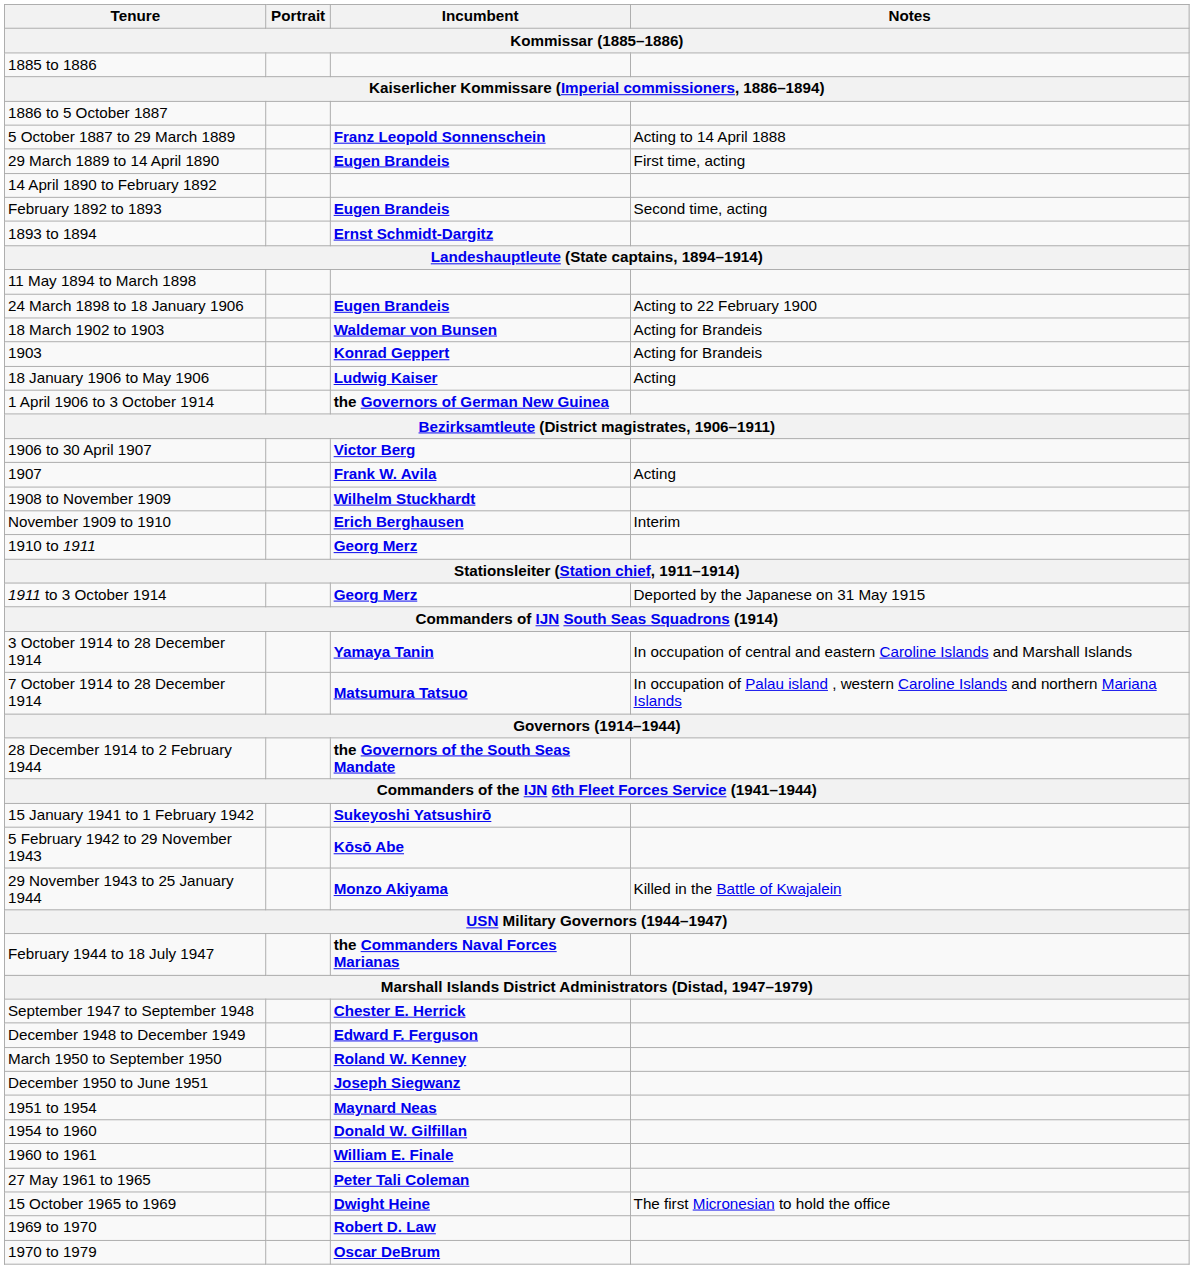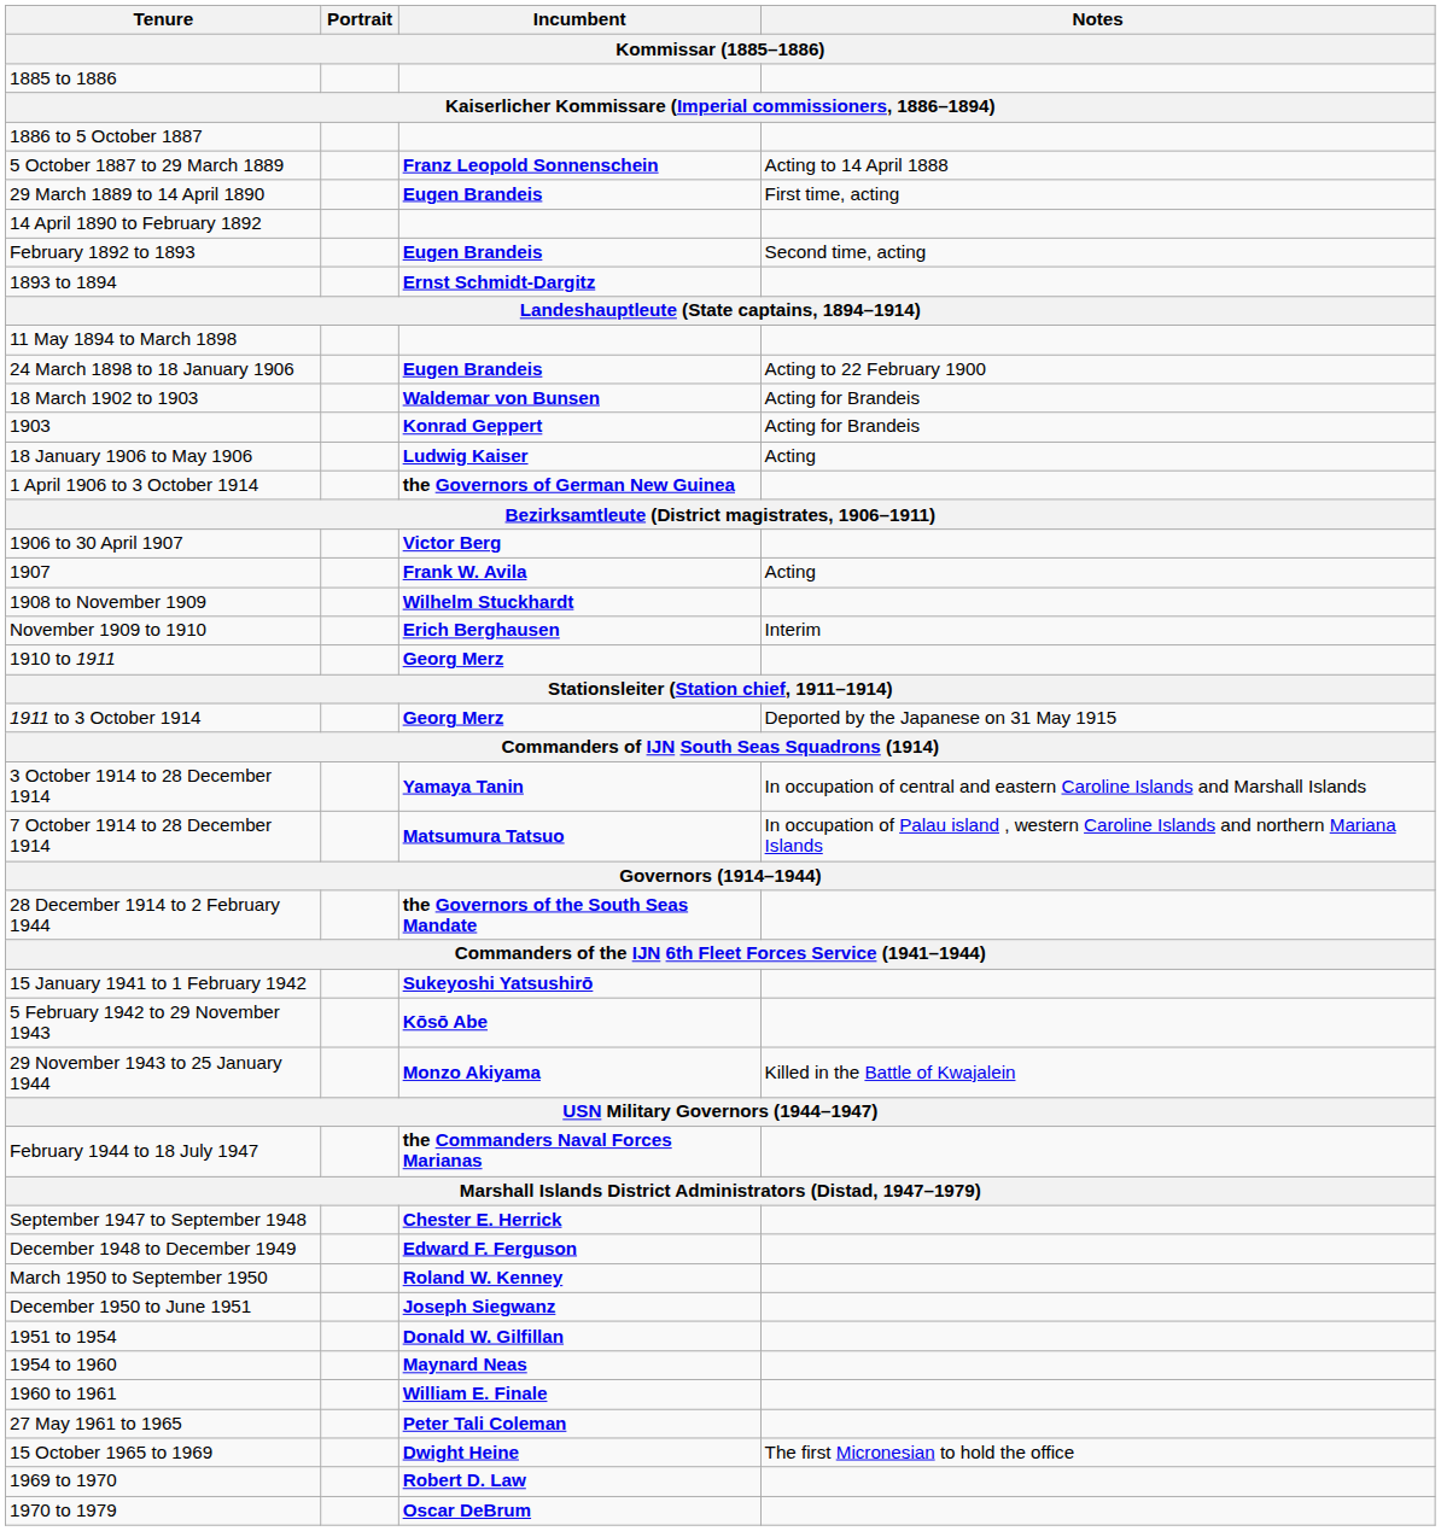1951 to 1954 | Incumbent: Maynard Neas -> Donald W. Gilfillan
1954 to 1960 | Incumbent: Donald W. Gilfillan -> Maynard Neas
